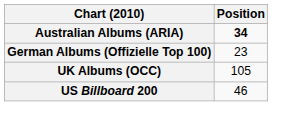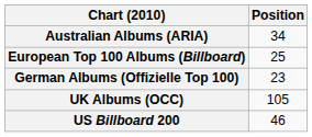Australian Albums (ARIA) | Position: bold -> normal
+ row: European Top 100 Albums (Billboard) | 25
